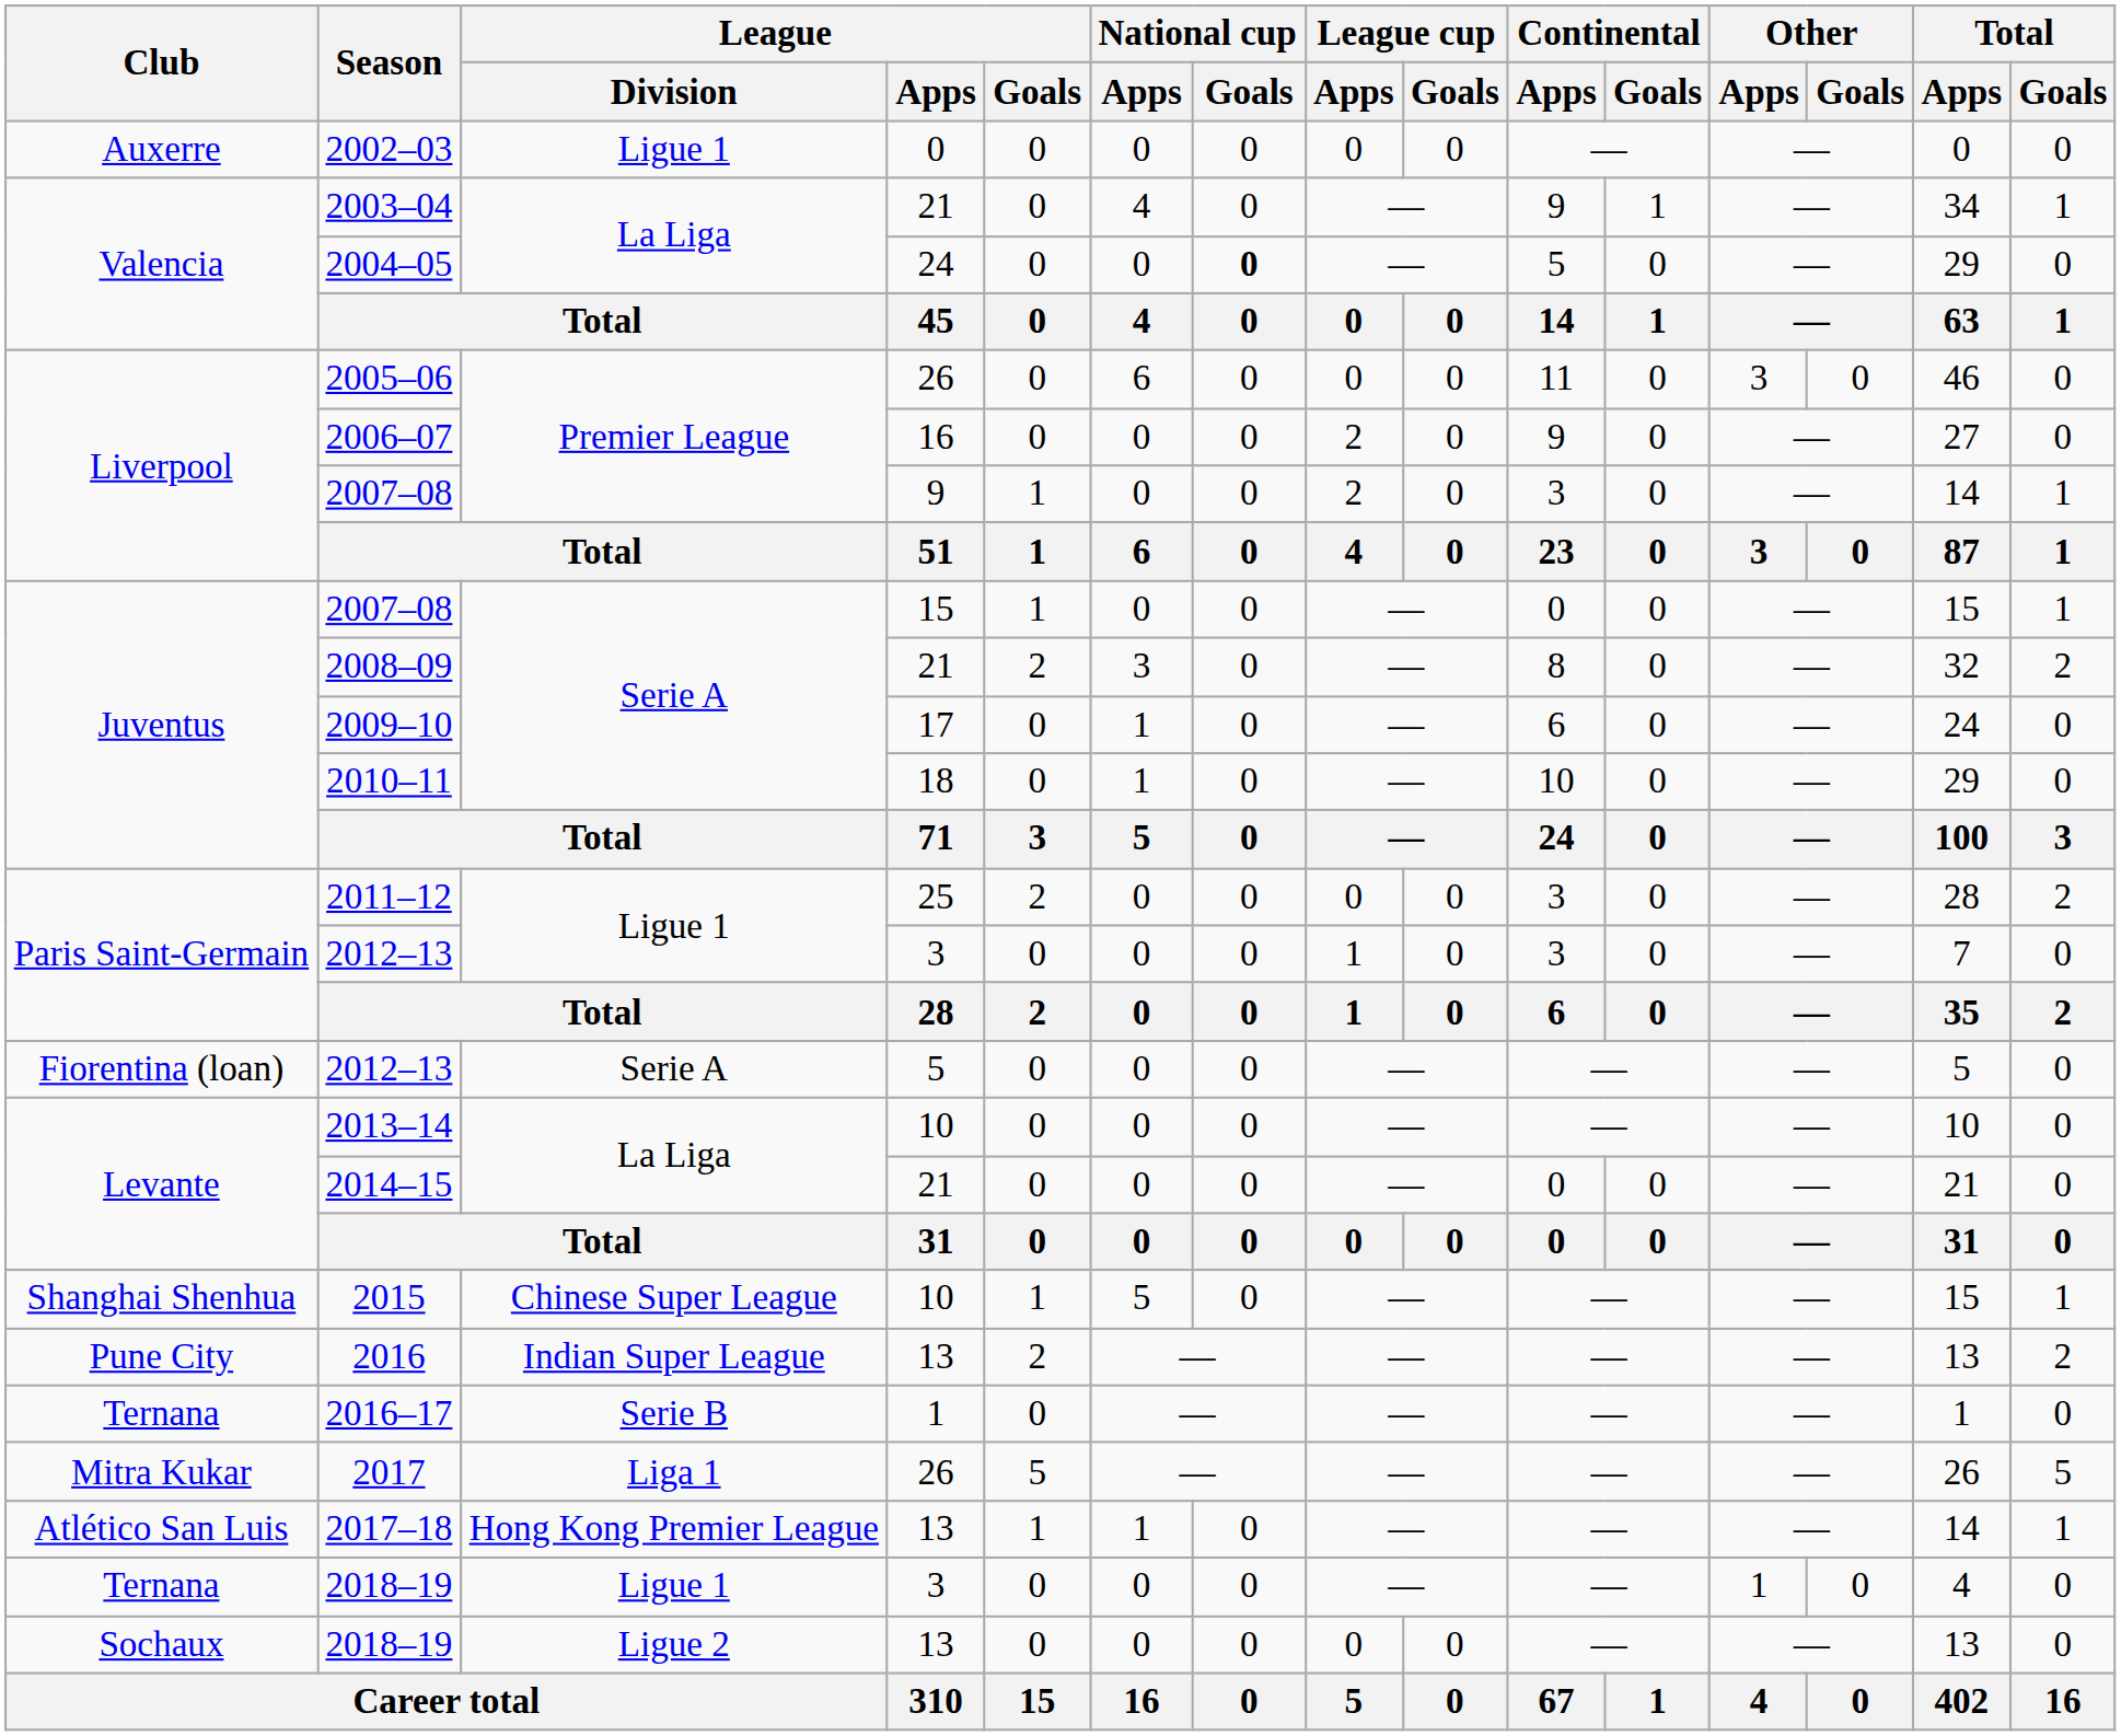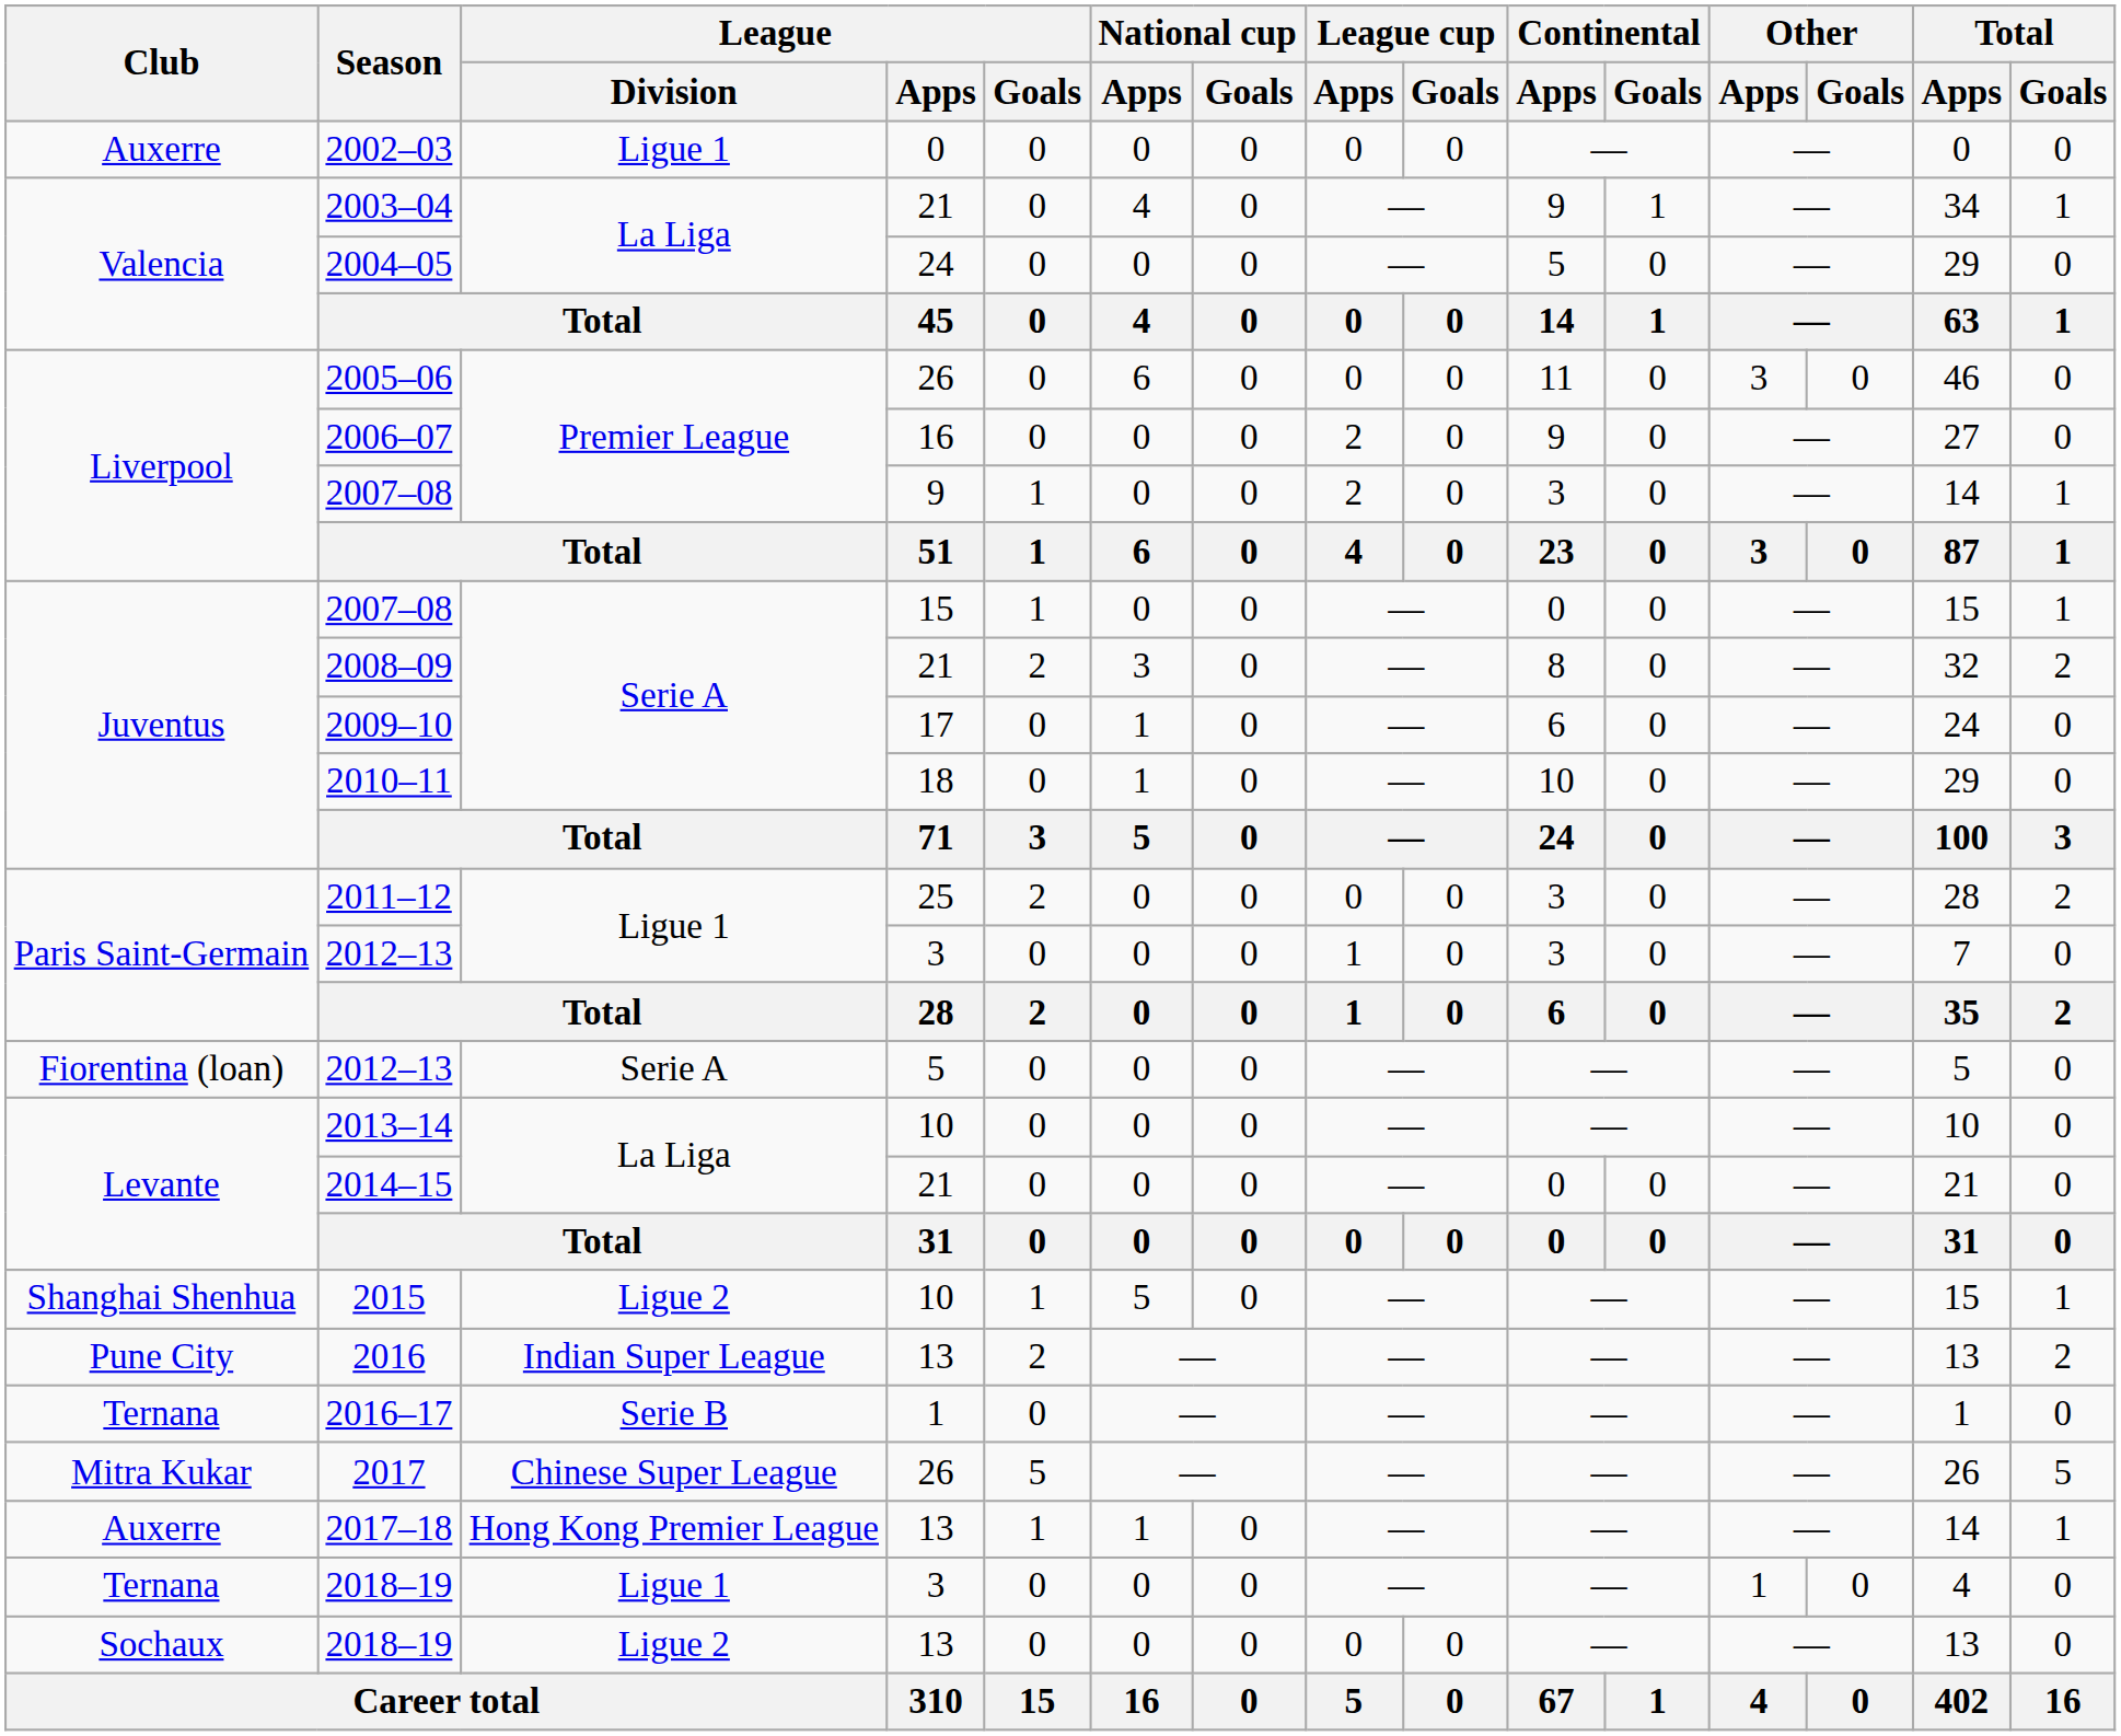2004–05 | National cup / Goals: bold -> normal
2015 | League / Division: Chinese Super League -> Ligue 2
2017 | League / Division: Liga 1 -> Chinese Super League
2017–18 | Club: Atlético San Luis -> Auxerre
